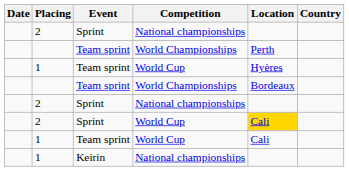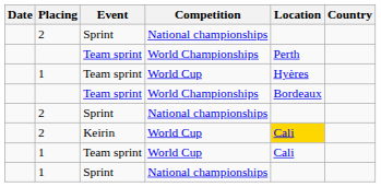2 / World Cup | Event: Sprint -> Keirin
1 / National championships | Event: Keirin -> Sprint
